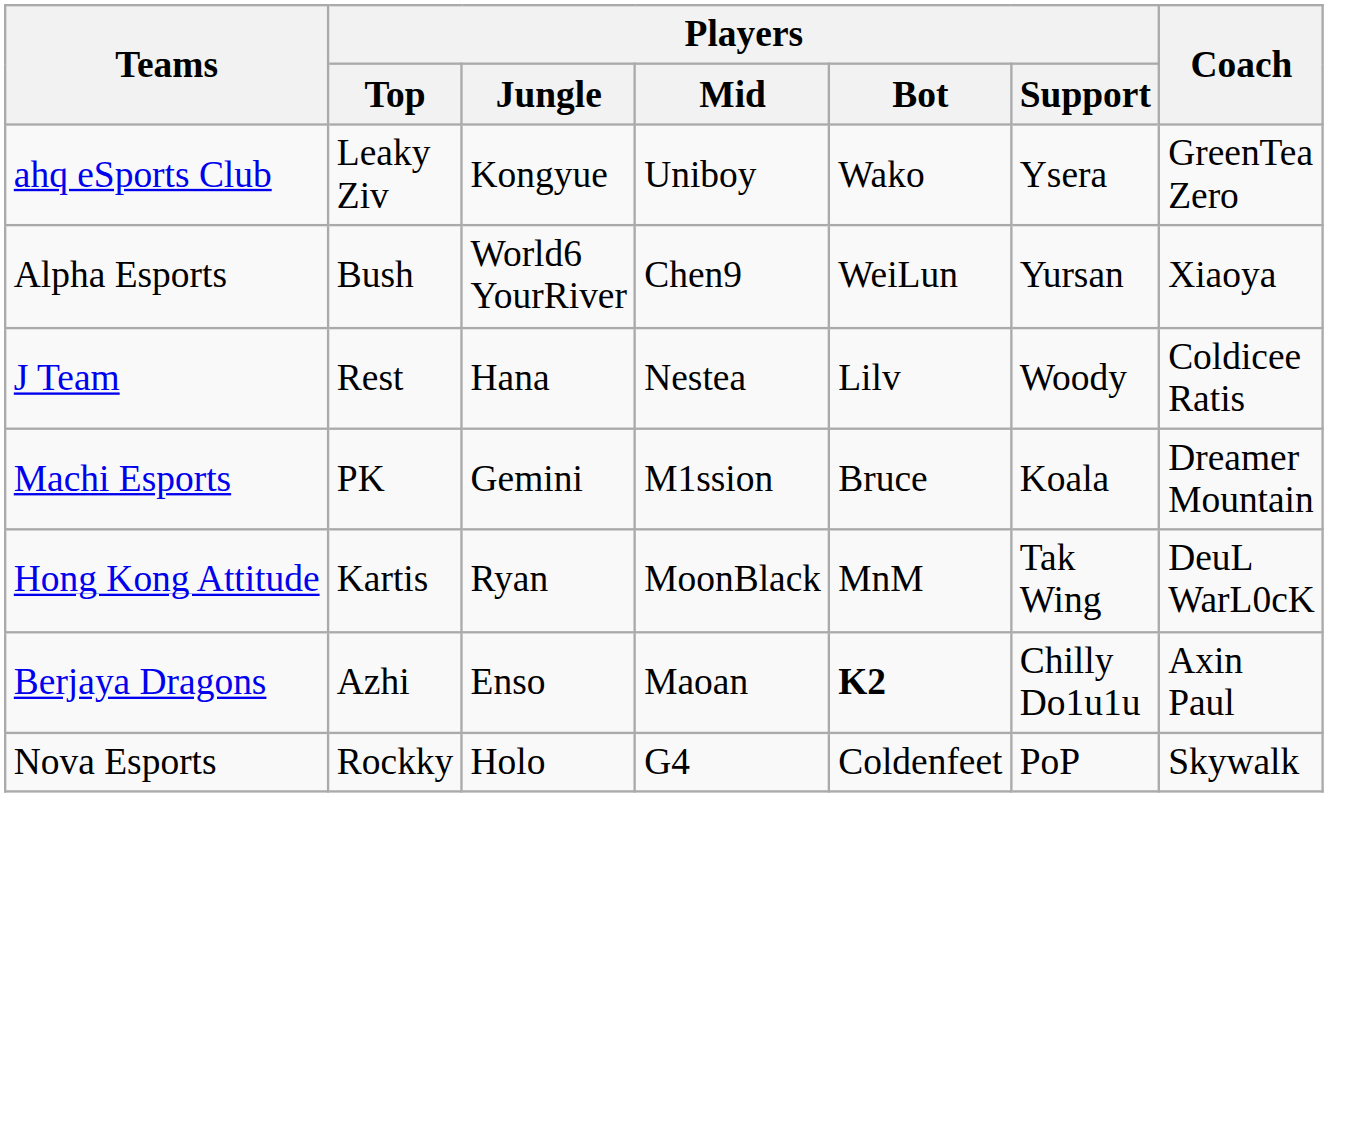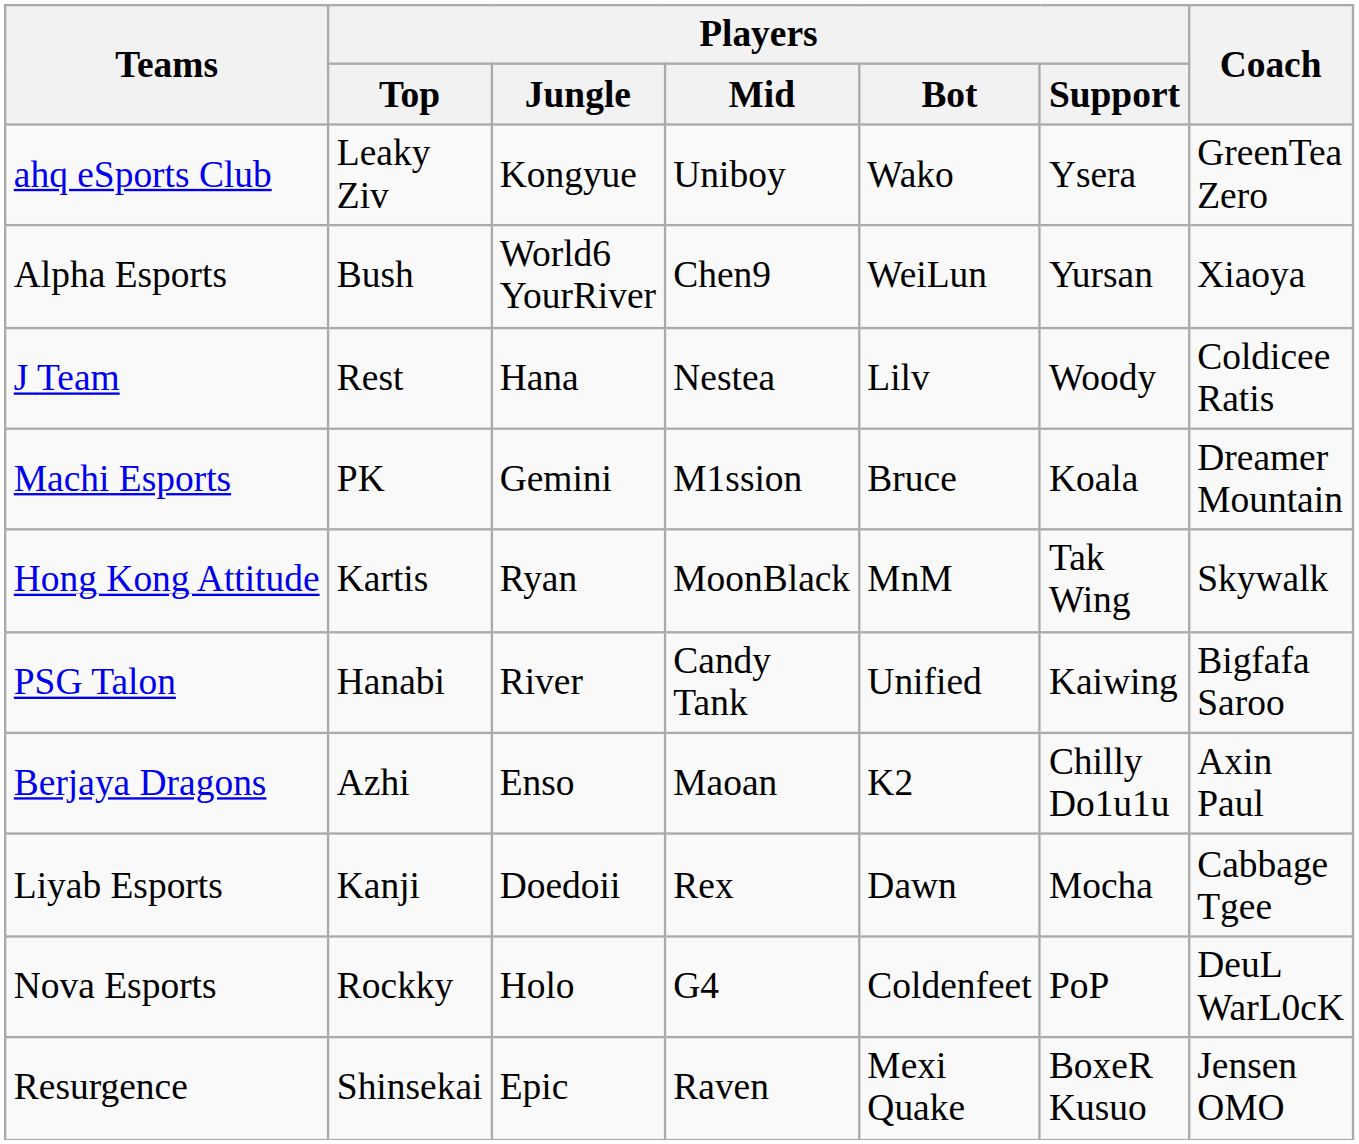Hong Kong Attitude | Coach: DeuL WarL0cK -> Skywalk
+ row: PSG Talon | Hanabi | River | Candy Tank | Unified | Kaiwing | Bigfafa Saroo
Berjaya Dragons | Players / Bot: bold -> normal
+ row: Liyab Esports | Kanji | Doedoii | Rex | Dawn | Mocha | Cabbage Tgee
Nova Esports | Coach: Skywalk -> DeuL WarL0cK
+ row: Resurgence | Shinsekai | Epic | Raven | Mexi Quake | BoxeR Kusuo | Jensen OMO
